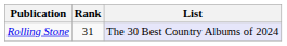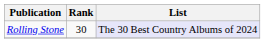Rolling Stone | Rank: 31 -> 30
